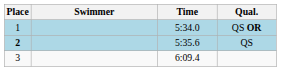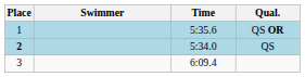QS OR | Time: 5:34.0 -> 5:35.6
QS | Time: 5:35.6 -> 5:34.0
